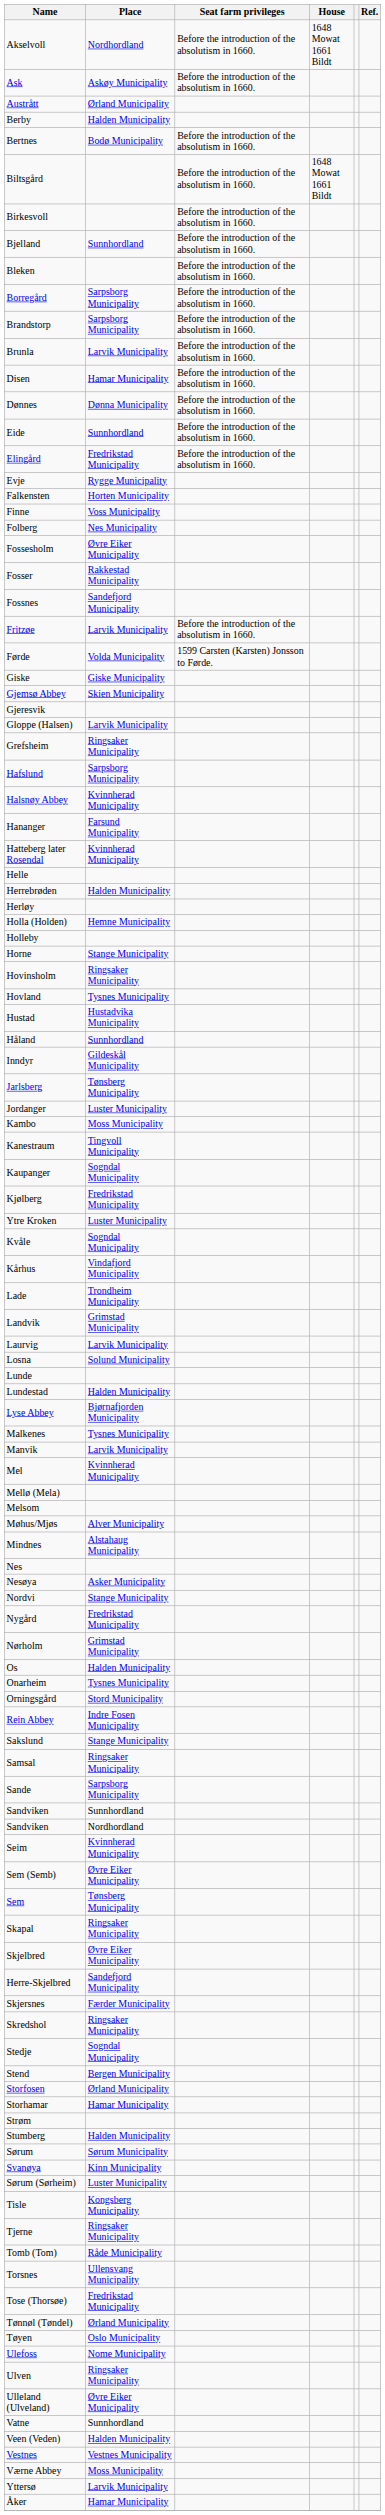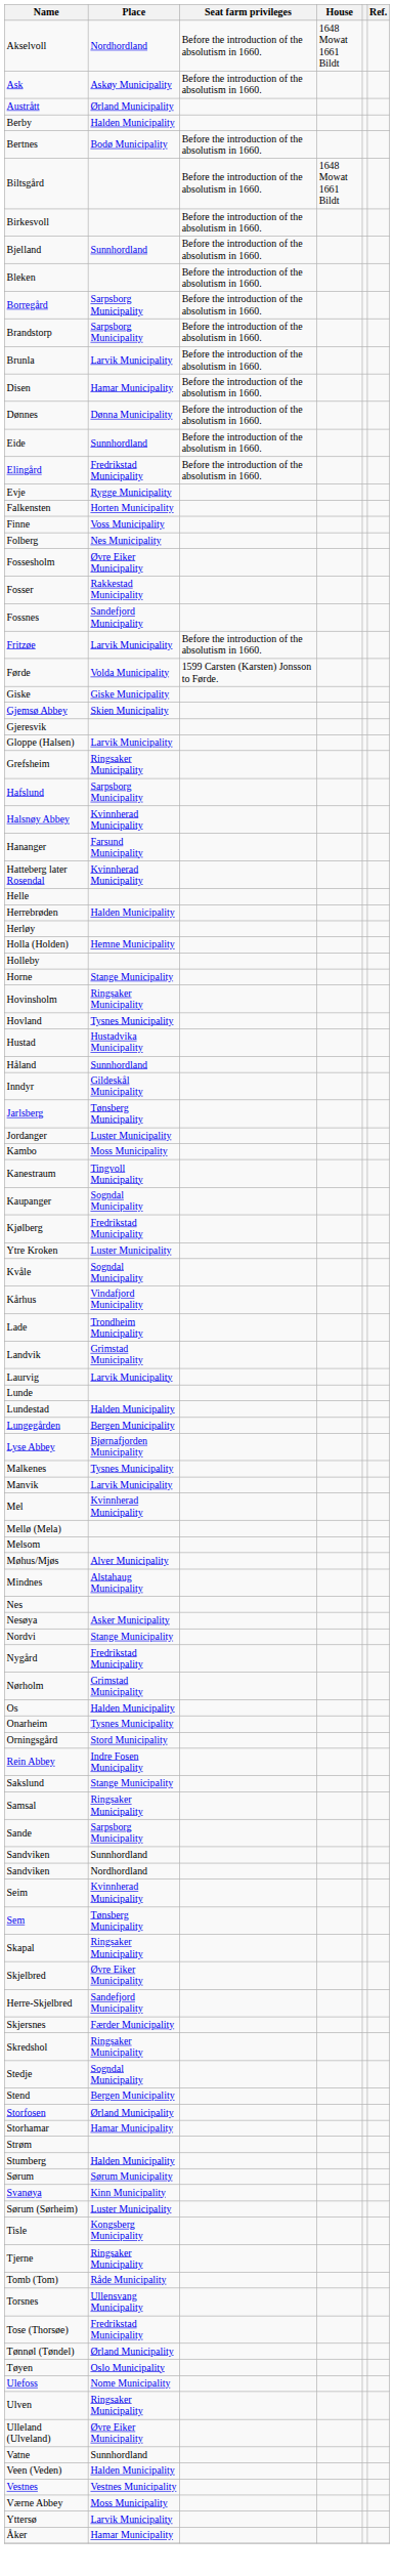- row: Losna | Solund Municipality
+ row: Lungegården | Bergen Municipality
- row: Sem (Semb) | Øvre Eiker Municipality
